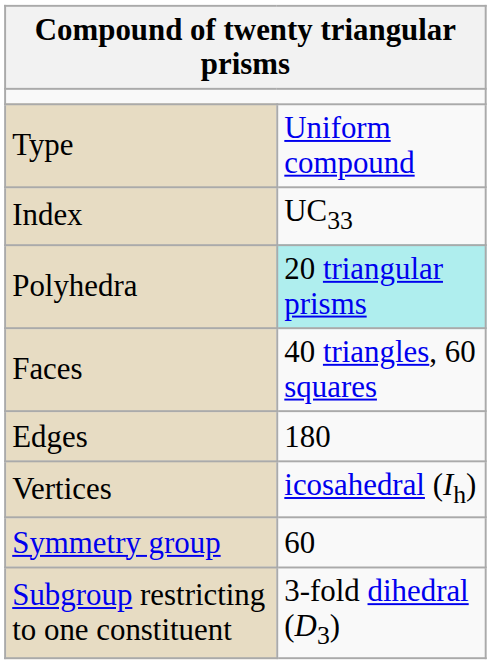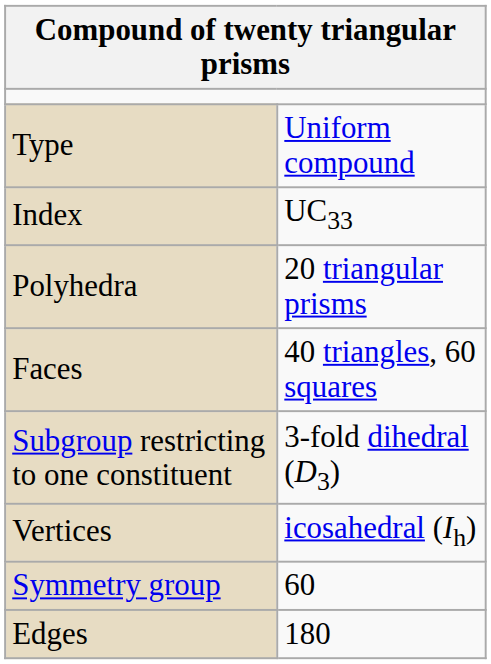Polyhedra | column 2: paleturquoise background -> no background
rows swapped: Edges <-> Subgroup restricting to one constituent
